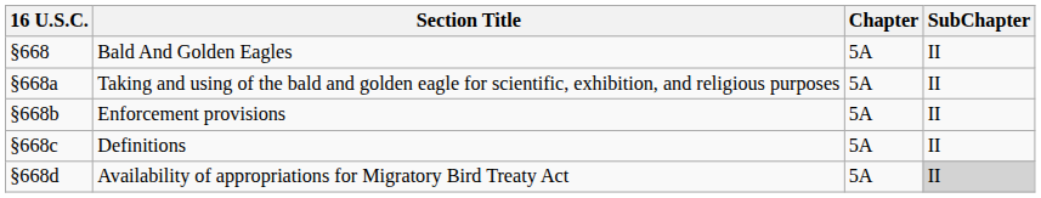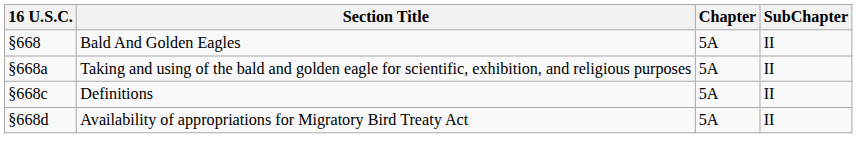- row: §668b | Enforcement provisions | 5A | II
Availability of appropriations for Migratory Bird Treaty Act | SubChapter: lightgrey background -> no background
